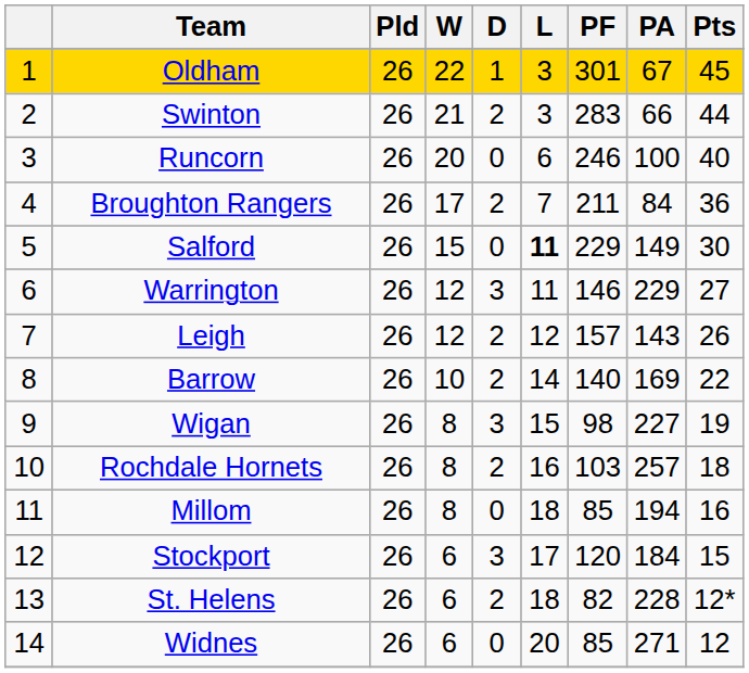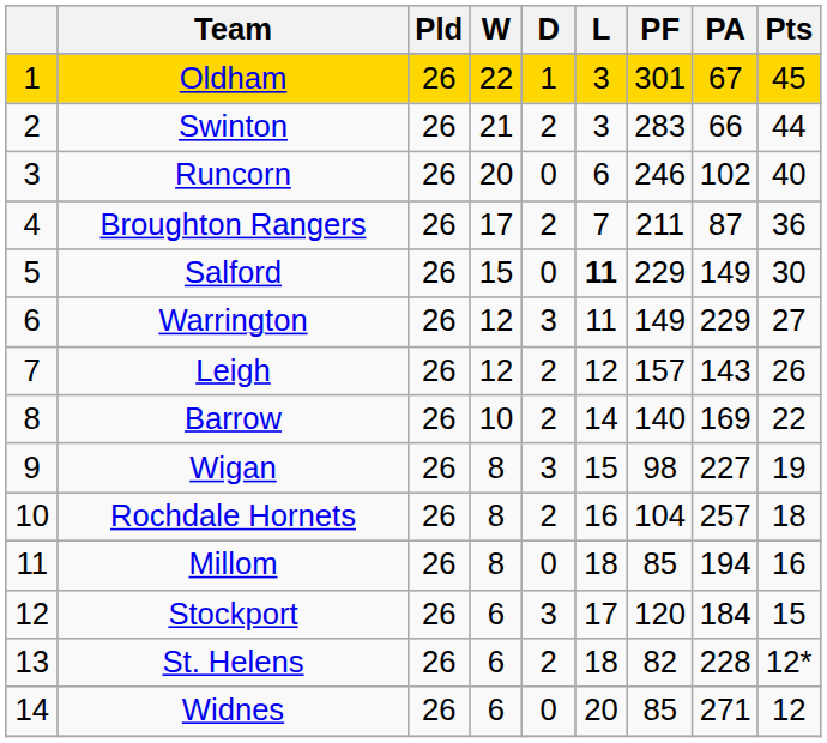Runcorn | PA: 100 -> 102
Broughton Rangers | PA: 84 -> 87
Warrington | PF: 146 -> 149
Rochdale Hornets | PF: 103 -> 104
